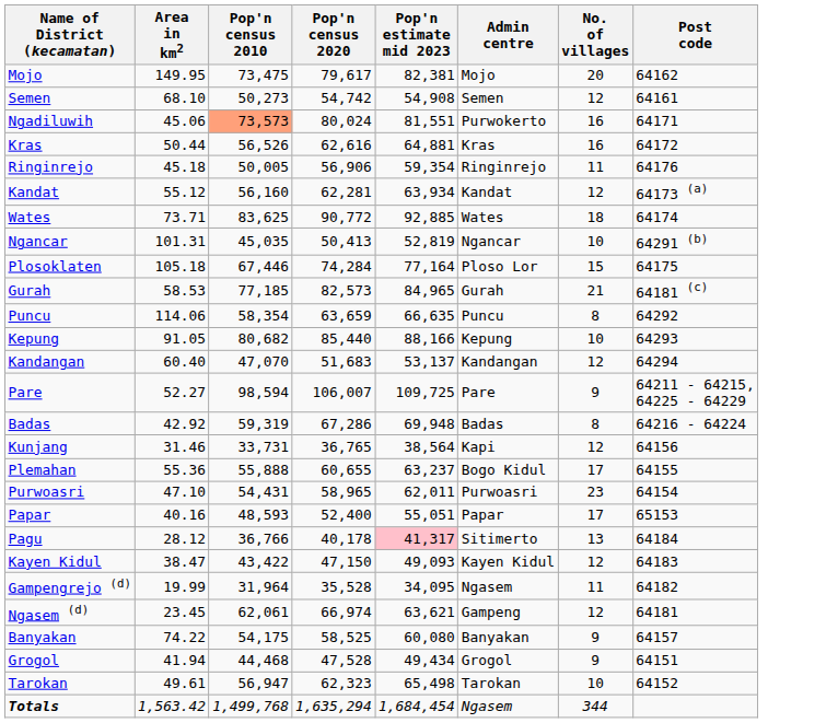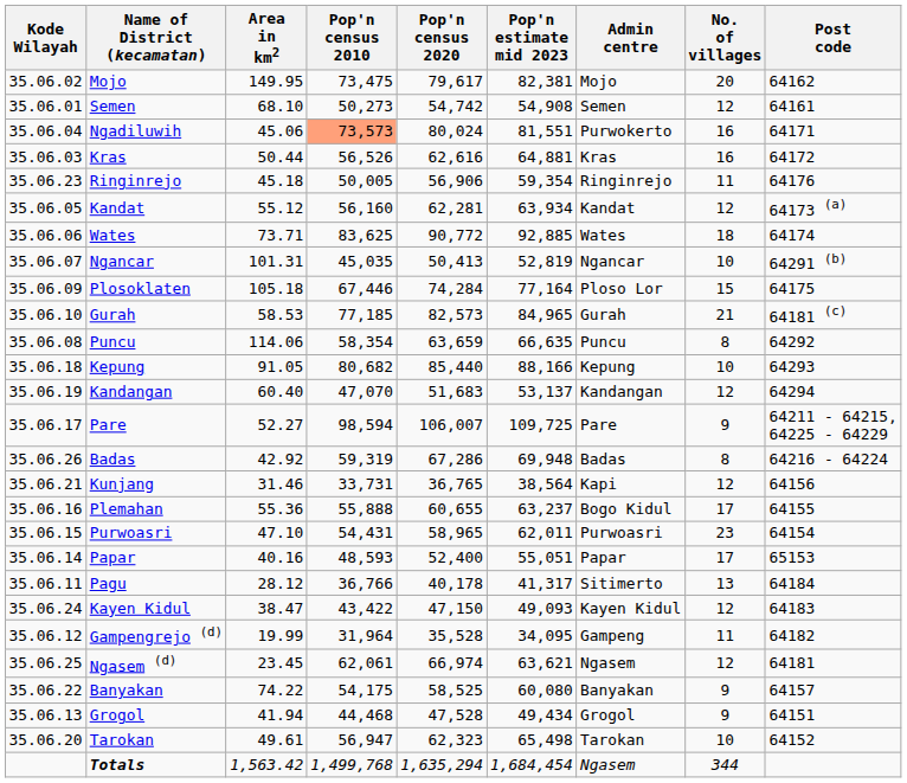+ column: Kode Wilayah | 35.06.02 | 35.06.01 | 35.06.04 | 35.06.03 | 35.06.23 | 35.06.05 | 35.06.06 | 35.06.07 | 35.06.09 | 35.06.10 | 35.06.08 | 35.06.18 | 35.06.19 | 35.06.17 | 35.06.26 | 35.06.21 | 35.06.16 | 35.06.15 | 35.06.14 | 35.06.11 | 35.06.24 | 35.06.12 | 35.06.25 | 35.06.22 | 35.06.13 | 35.06.20
Pagu | Pop'n estimate mid 2023: pink background -> no background
Gampengrejo (d) | Admin centre: Ngasem -> Gampeng
Ngasem (d) | Admin centre: Gampeng -> Ngasem
